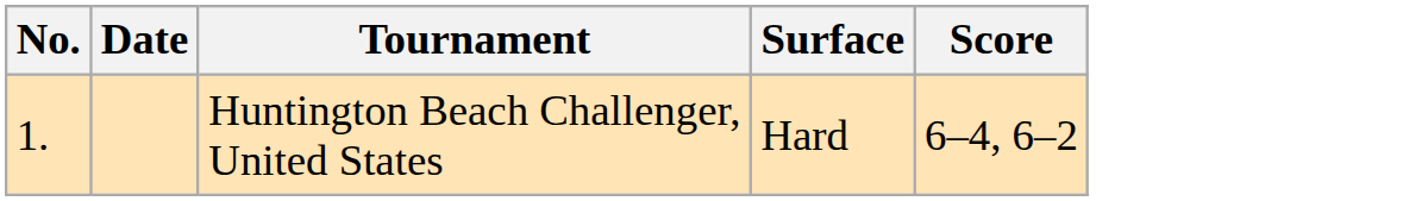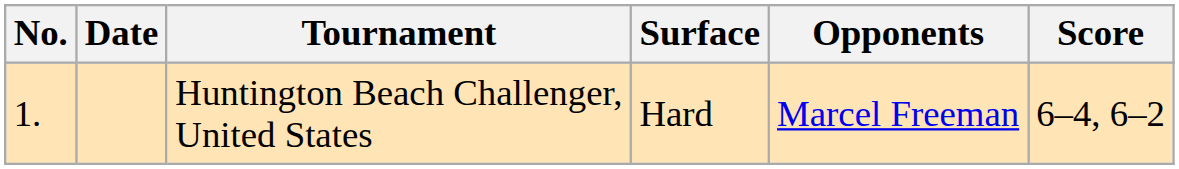+ column: Opponents | Marcel Freeman
